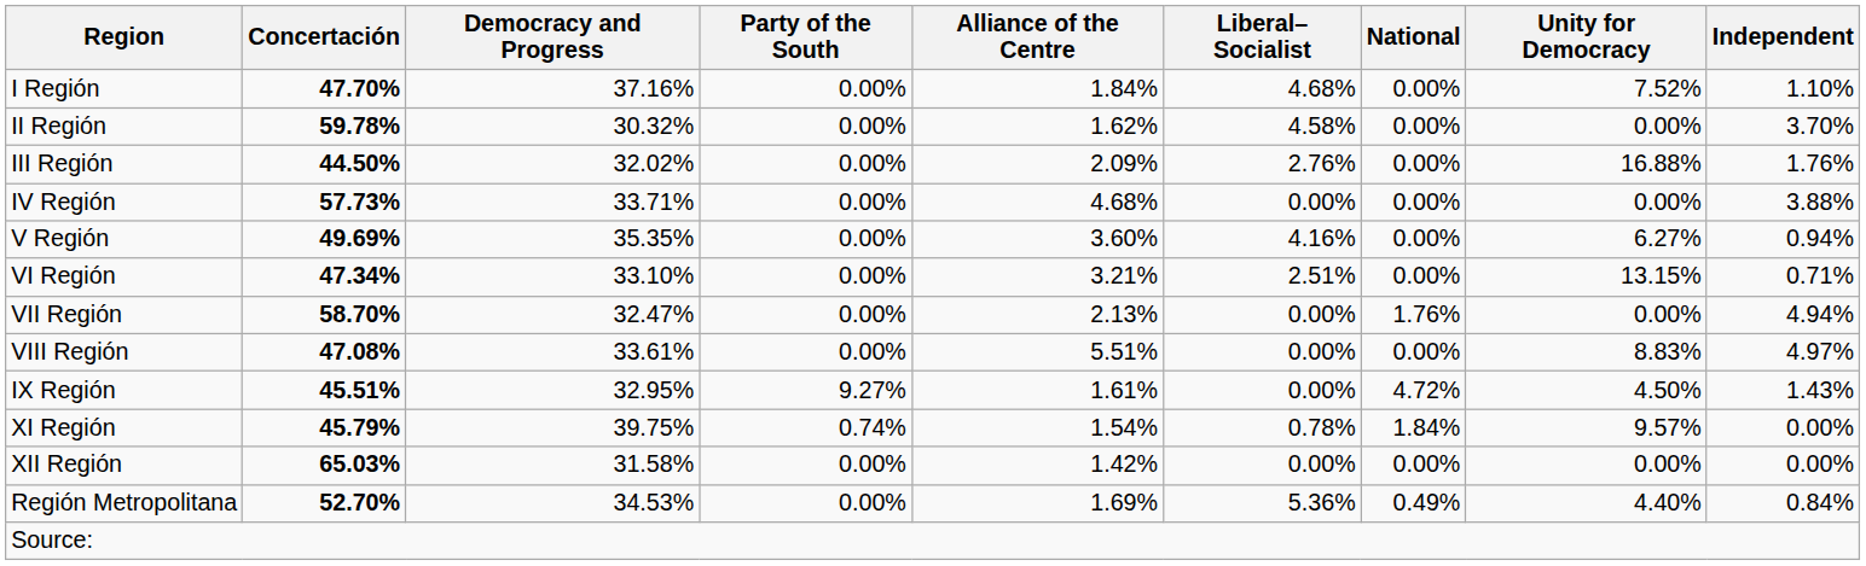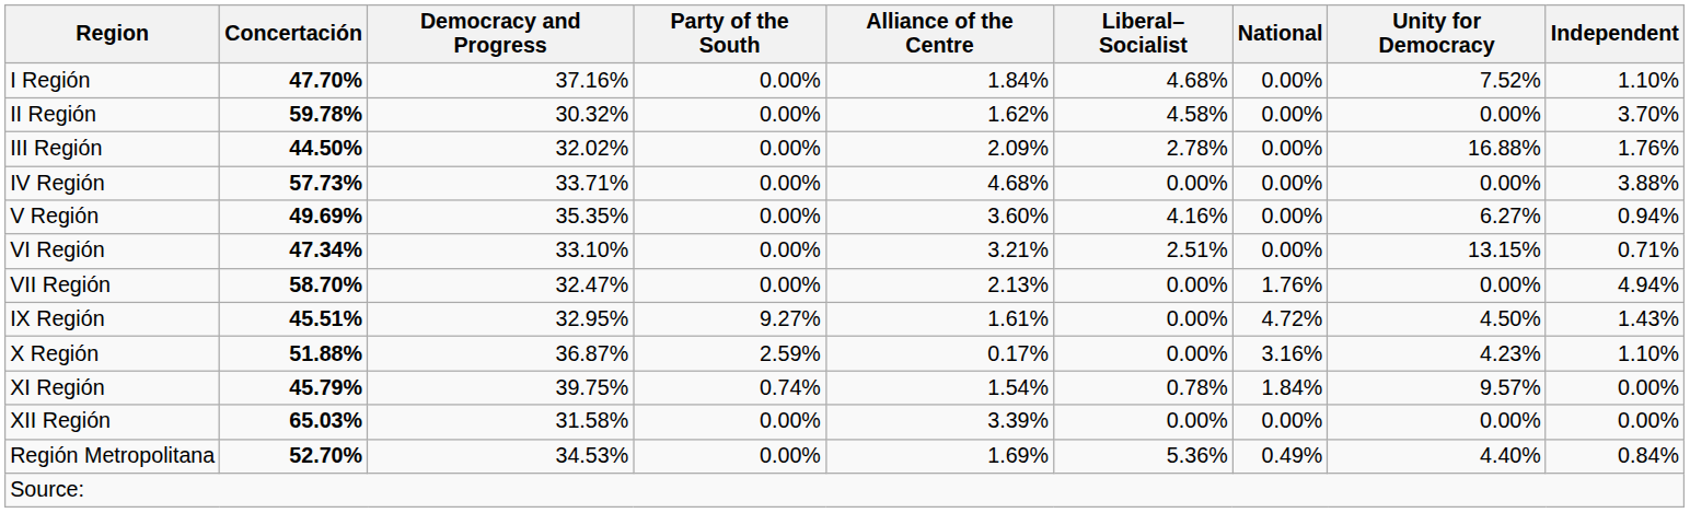III Región | Liberal–Socialist: 2.76% -> 2.78%
- row: VIII Región | 47.08% | 33.61% | 0.00% | 5.51% | 0.00% | 0.00% | 8.83% | 4.97%
+ row: X Región | 51.88% | 36.87% | 2.59% | 0.17% | 0.00% | 3.16% | 4.23% | 1.10%
XII Región | Alliance of the Centre: 1.42% -> 3.39%
